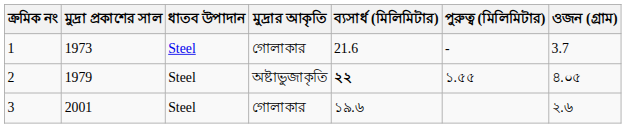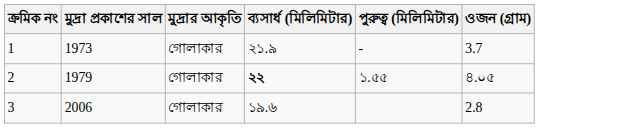- column: ধাতব উপাদান | Steel | Steel | Steel
1 | ব্যসার্ধ (মিলিমিটার): 21.6 -> ২১.৯
2 | মুদ্রার আকৃতি: অষ্টাভুজাকৃতি -> গোলাকার
3 | মুদ্রা প্রকাশের সাল: 2001 -> 2006
3 | ওজন (গ্রাম): ২.৬ -> 2.8
